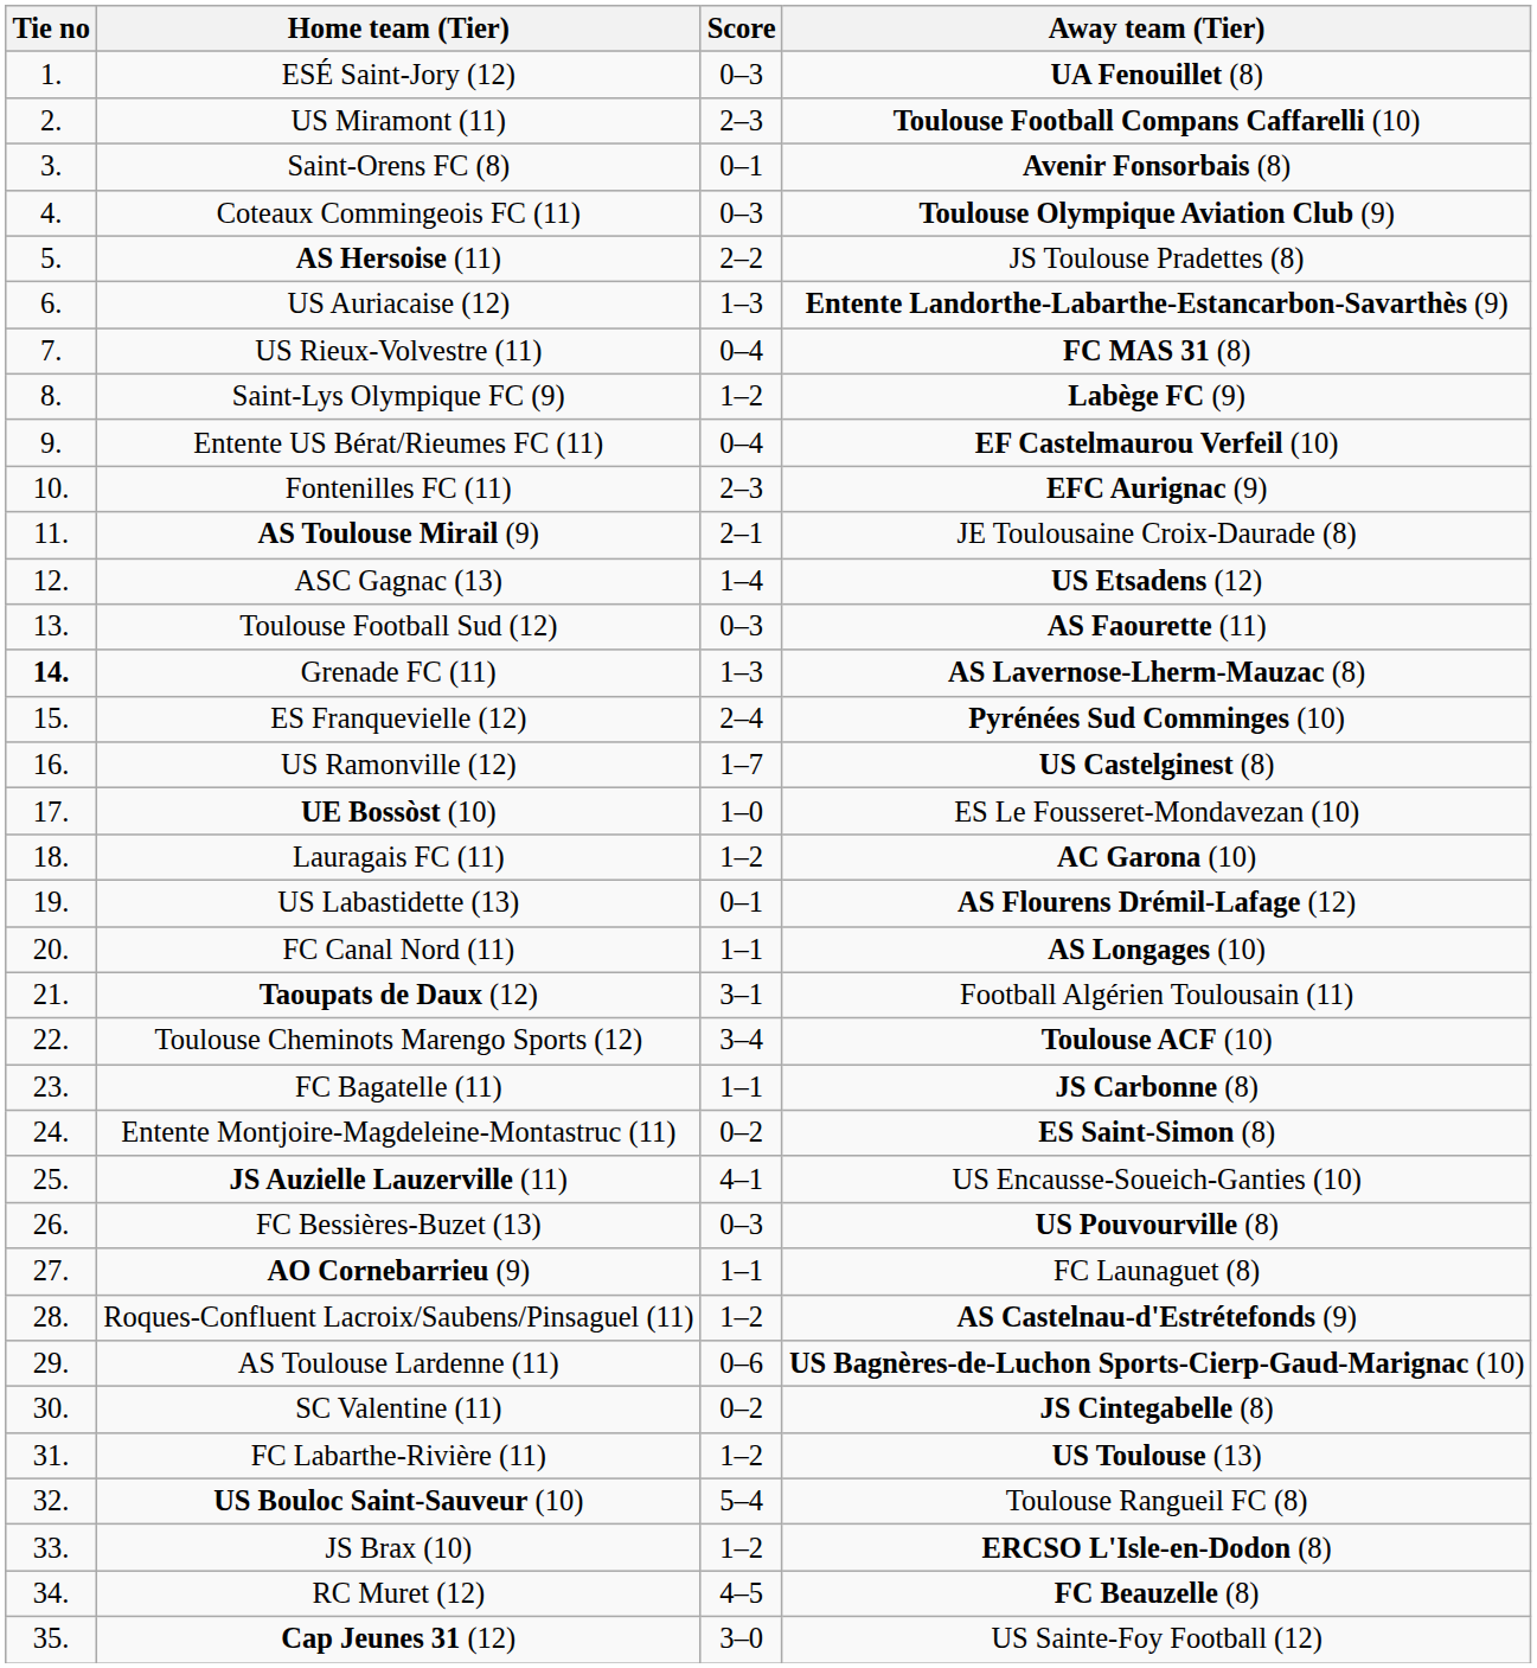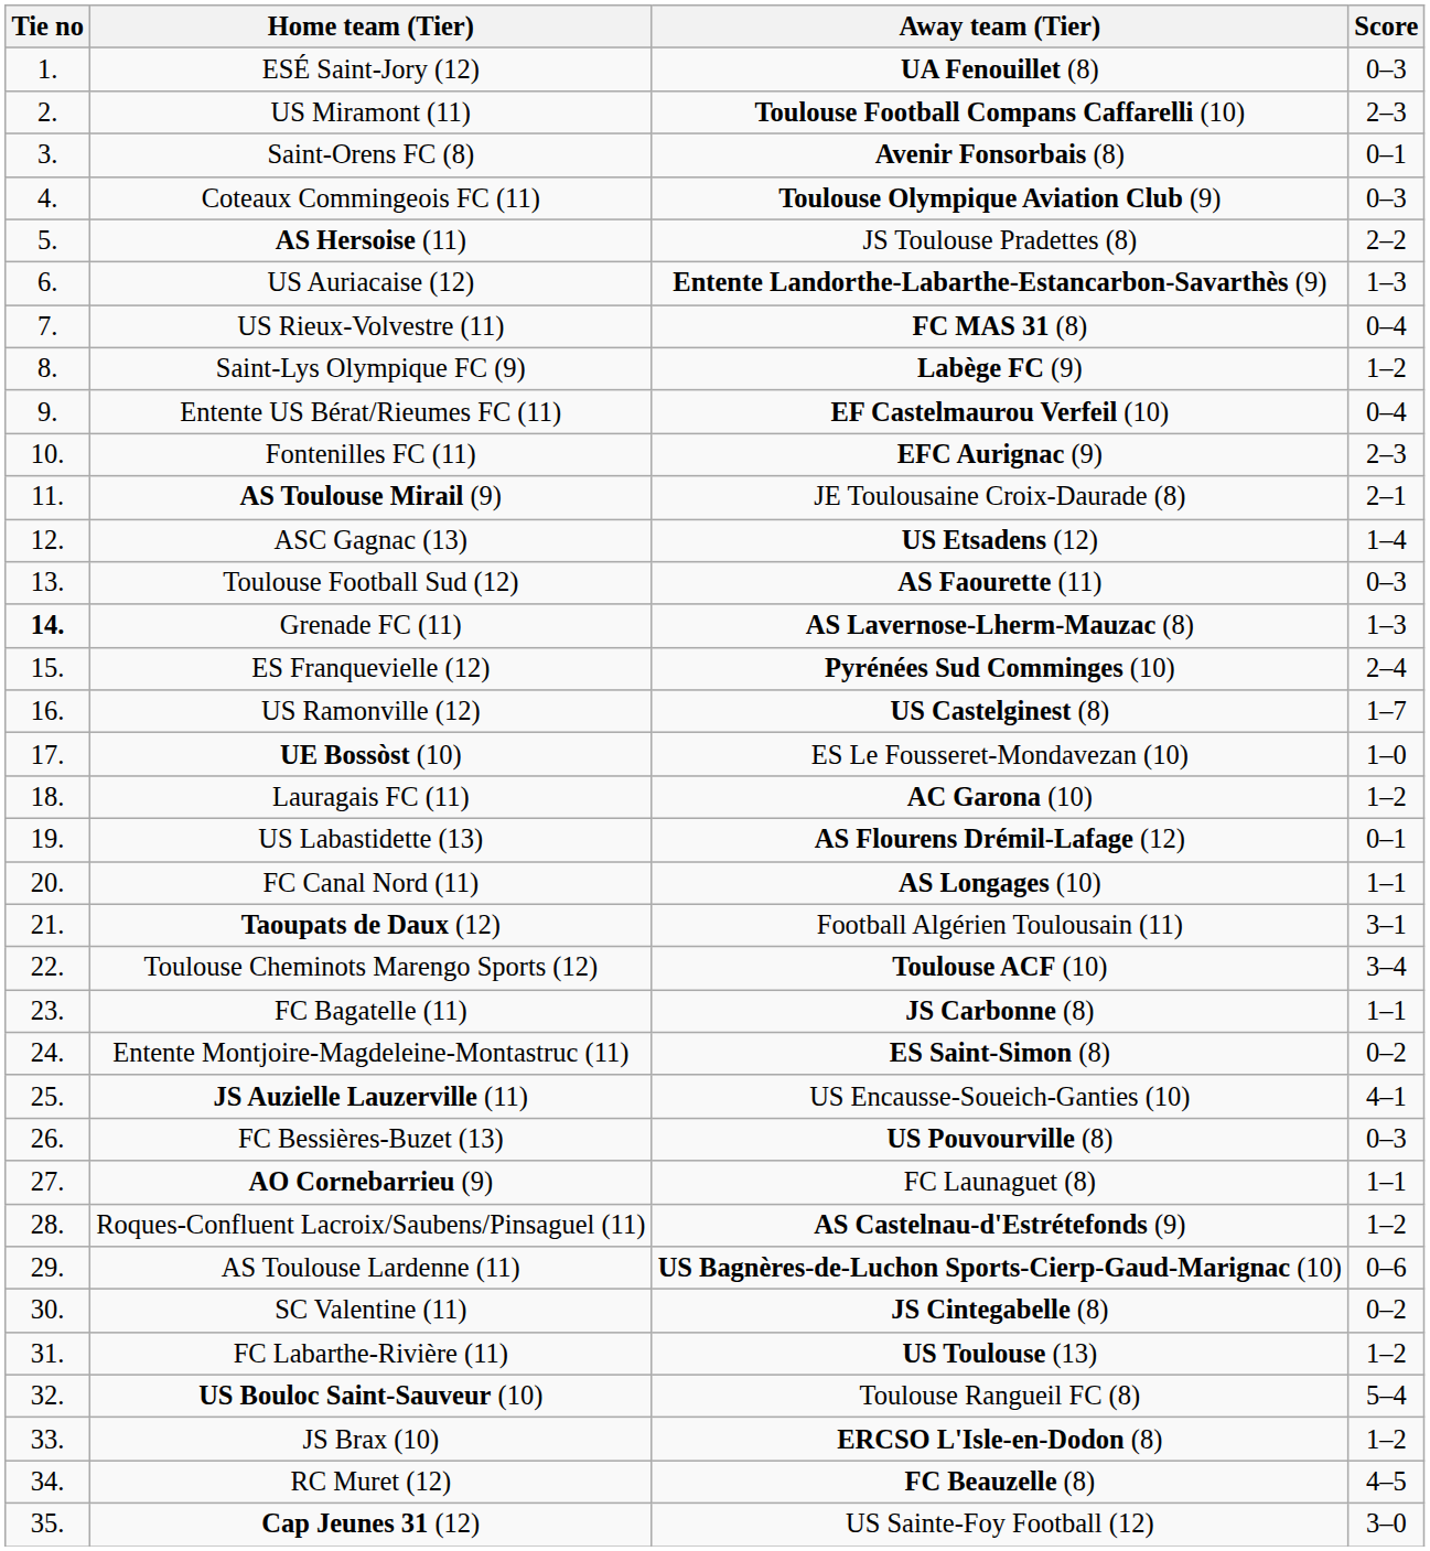columns swapped: Score <-> Away team (Tier)
